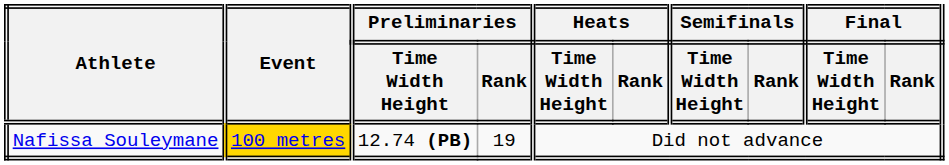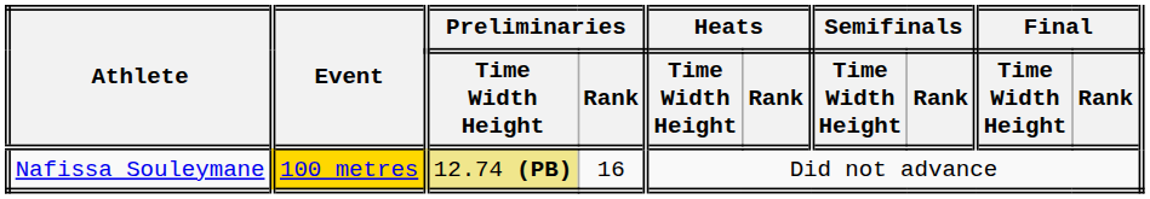Nafissa Souleymane | Preliminaries / Time Width Height: no background -> khaki background
Nafissa Souleymane | Preliminaries / Rank: 19 -> 16
